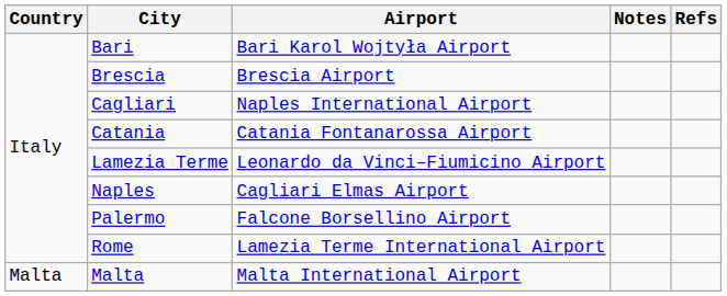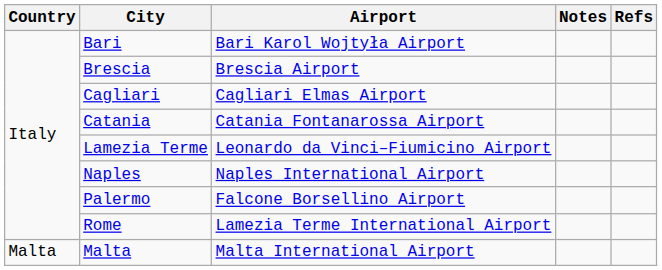Cagliari | Airport: Naples International Airport -> Cagliari Elmas Airport
Naples | Airport: Cagliari Elmas Airport -> Naples International Airport
